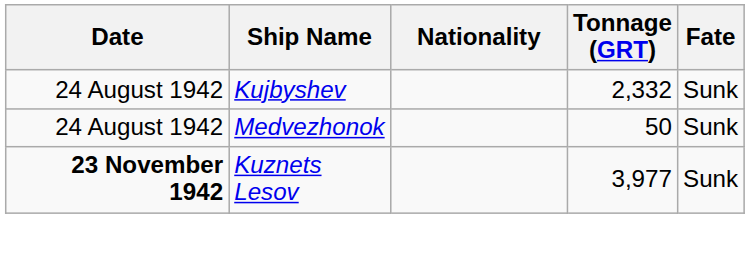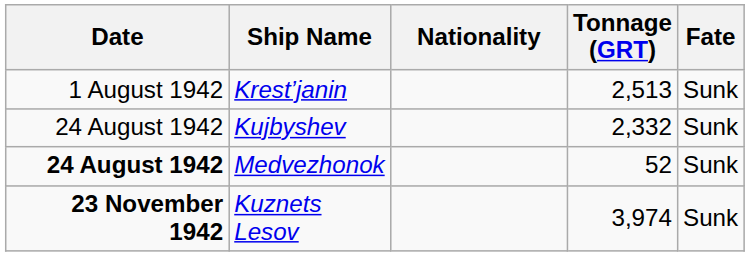+ row: 1 August 1942 | Krest’janin | 2,513 | Sunk
Medvezhonok | Date: normal -> bold
Medvezhonok | Tonnage (GRT): 50 -> 52
Kuznets Lesov | Tonnage (GRT): 3,977 -> 3,974
